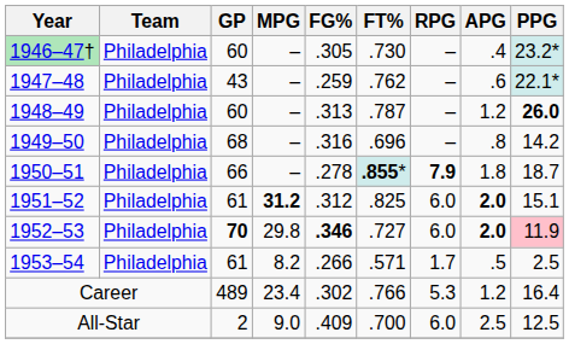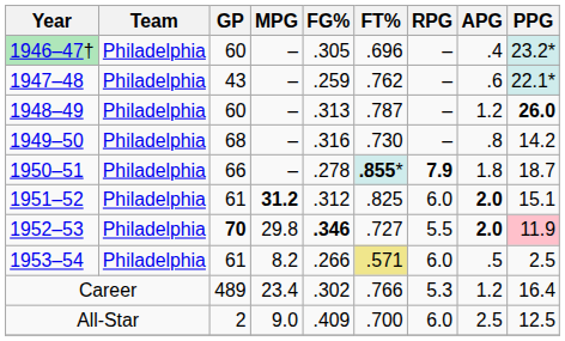1946–47† | FT%: .730 -> .696
1949–50 | FT%: .696 -> .730
1952–53 | RPG: 6.0 -> 5.5
1953–54 | FT%: no background -> khaki background
1953–54 | RPG: 1.7 -> 6.0
